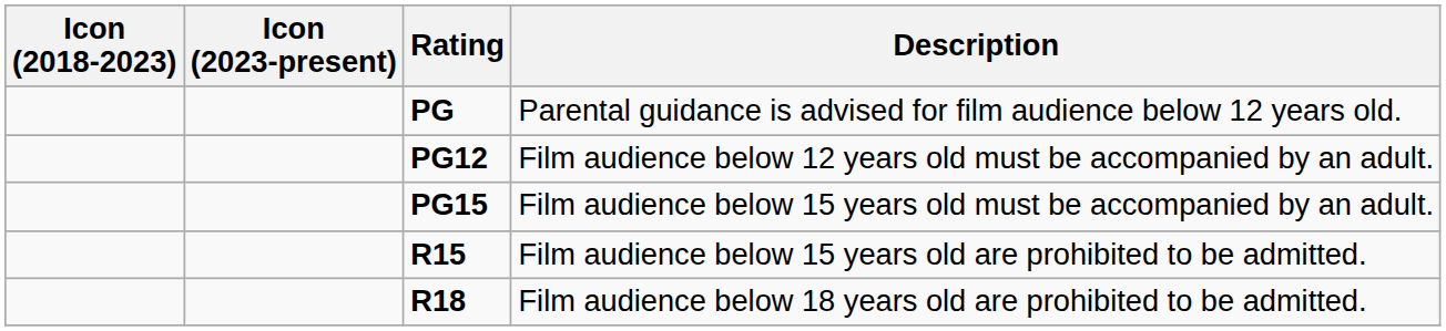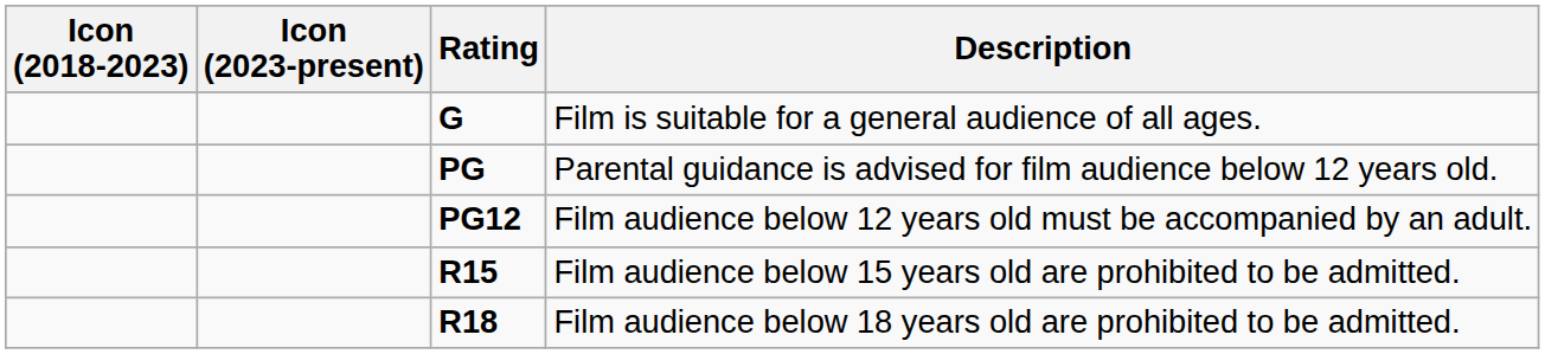+ row: G | Film is suitable for a general audience of all ages.
- row: PG15 | Film audience below 15 years old must be accompanied by an adult.
